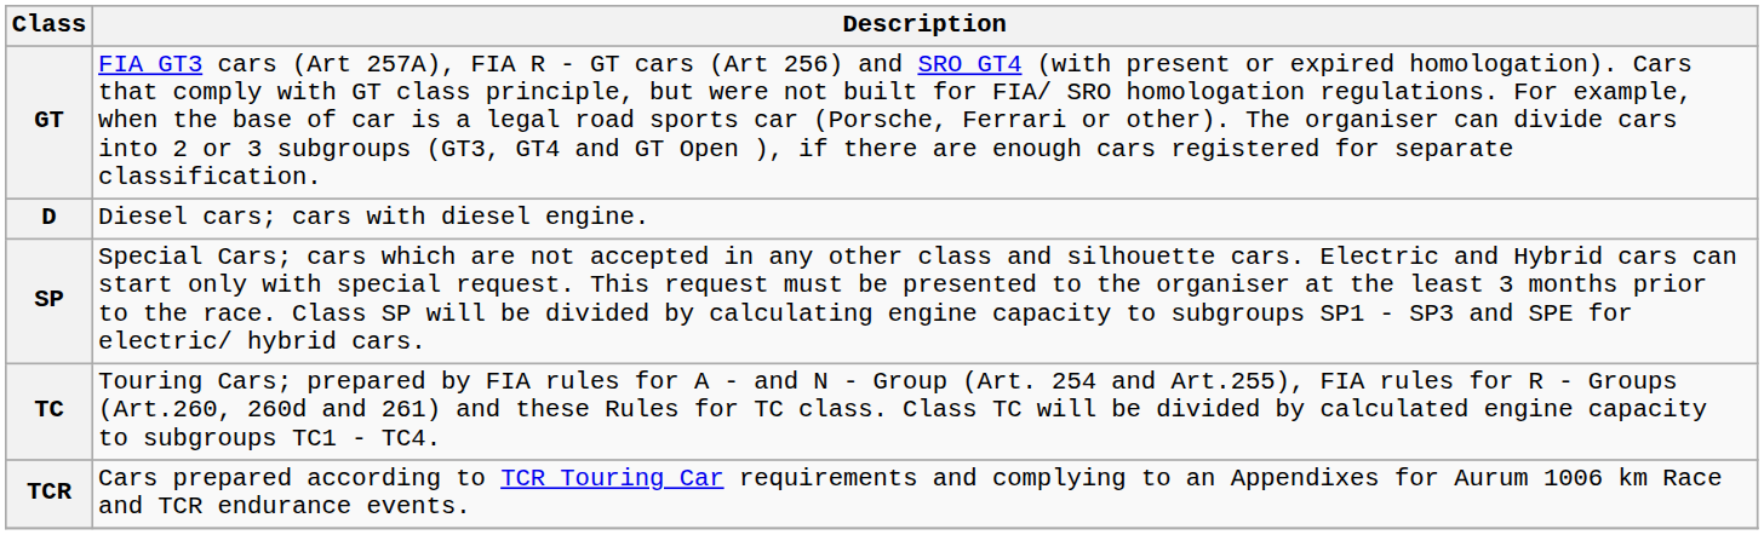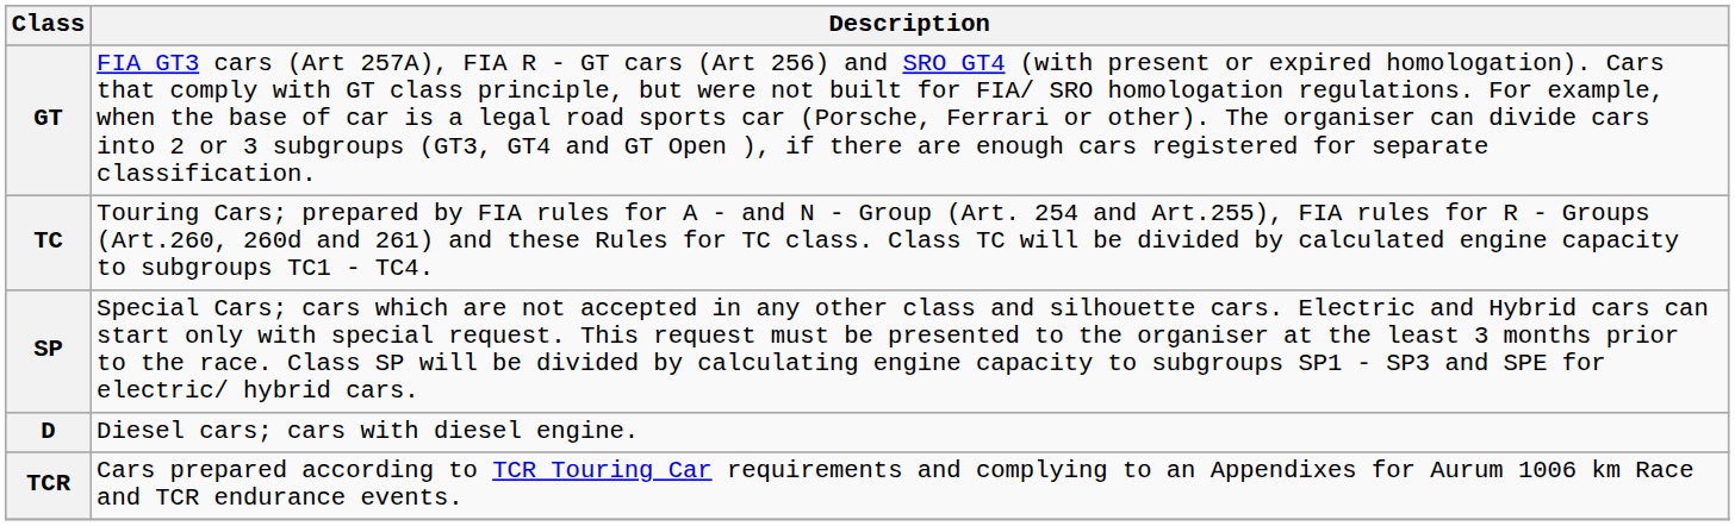rows swapped: TC <-> D
